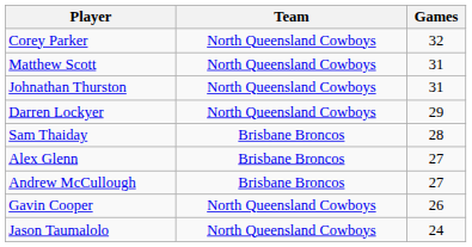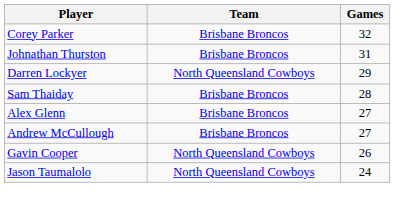Corey Parker | Team: North Queensland Cowboys -> Brisbane Broncos
- row: Matthew Scott | North Queensland Cowboys | 31
Johnathan Thurston | Team: North Queensland Cowboys -> Brisbane Broncos
